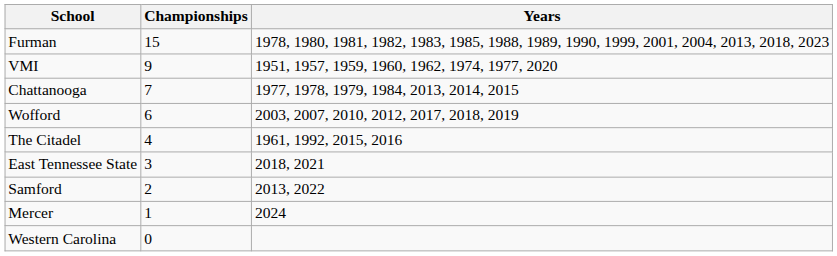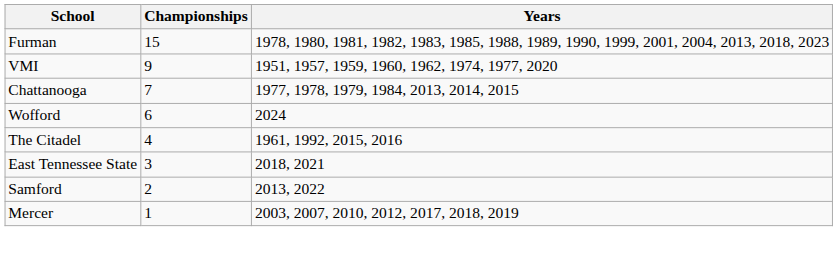Wofford | Years: 2003, 2007, 2010, 2012, 2017, 2018, 2019 -> 2024
Mercer | Years: 2024 -> 2003, 2007, 2010, 2012, 2017, 2018, 2019
- row: Western Carolina | 0
